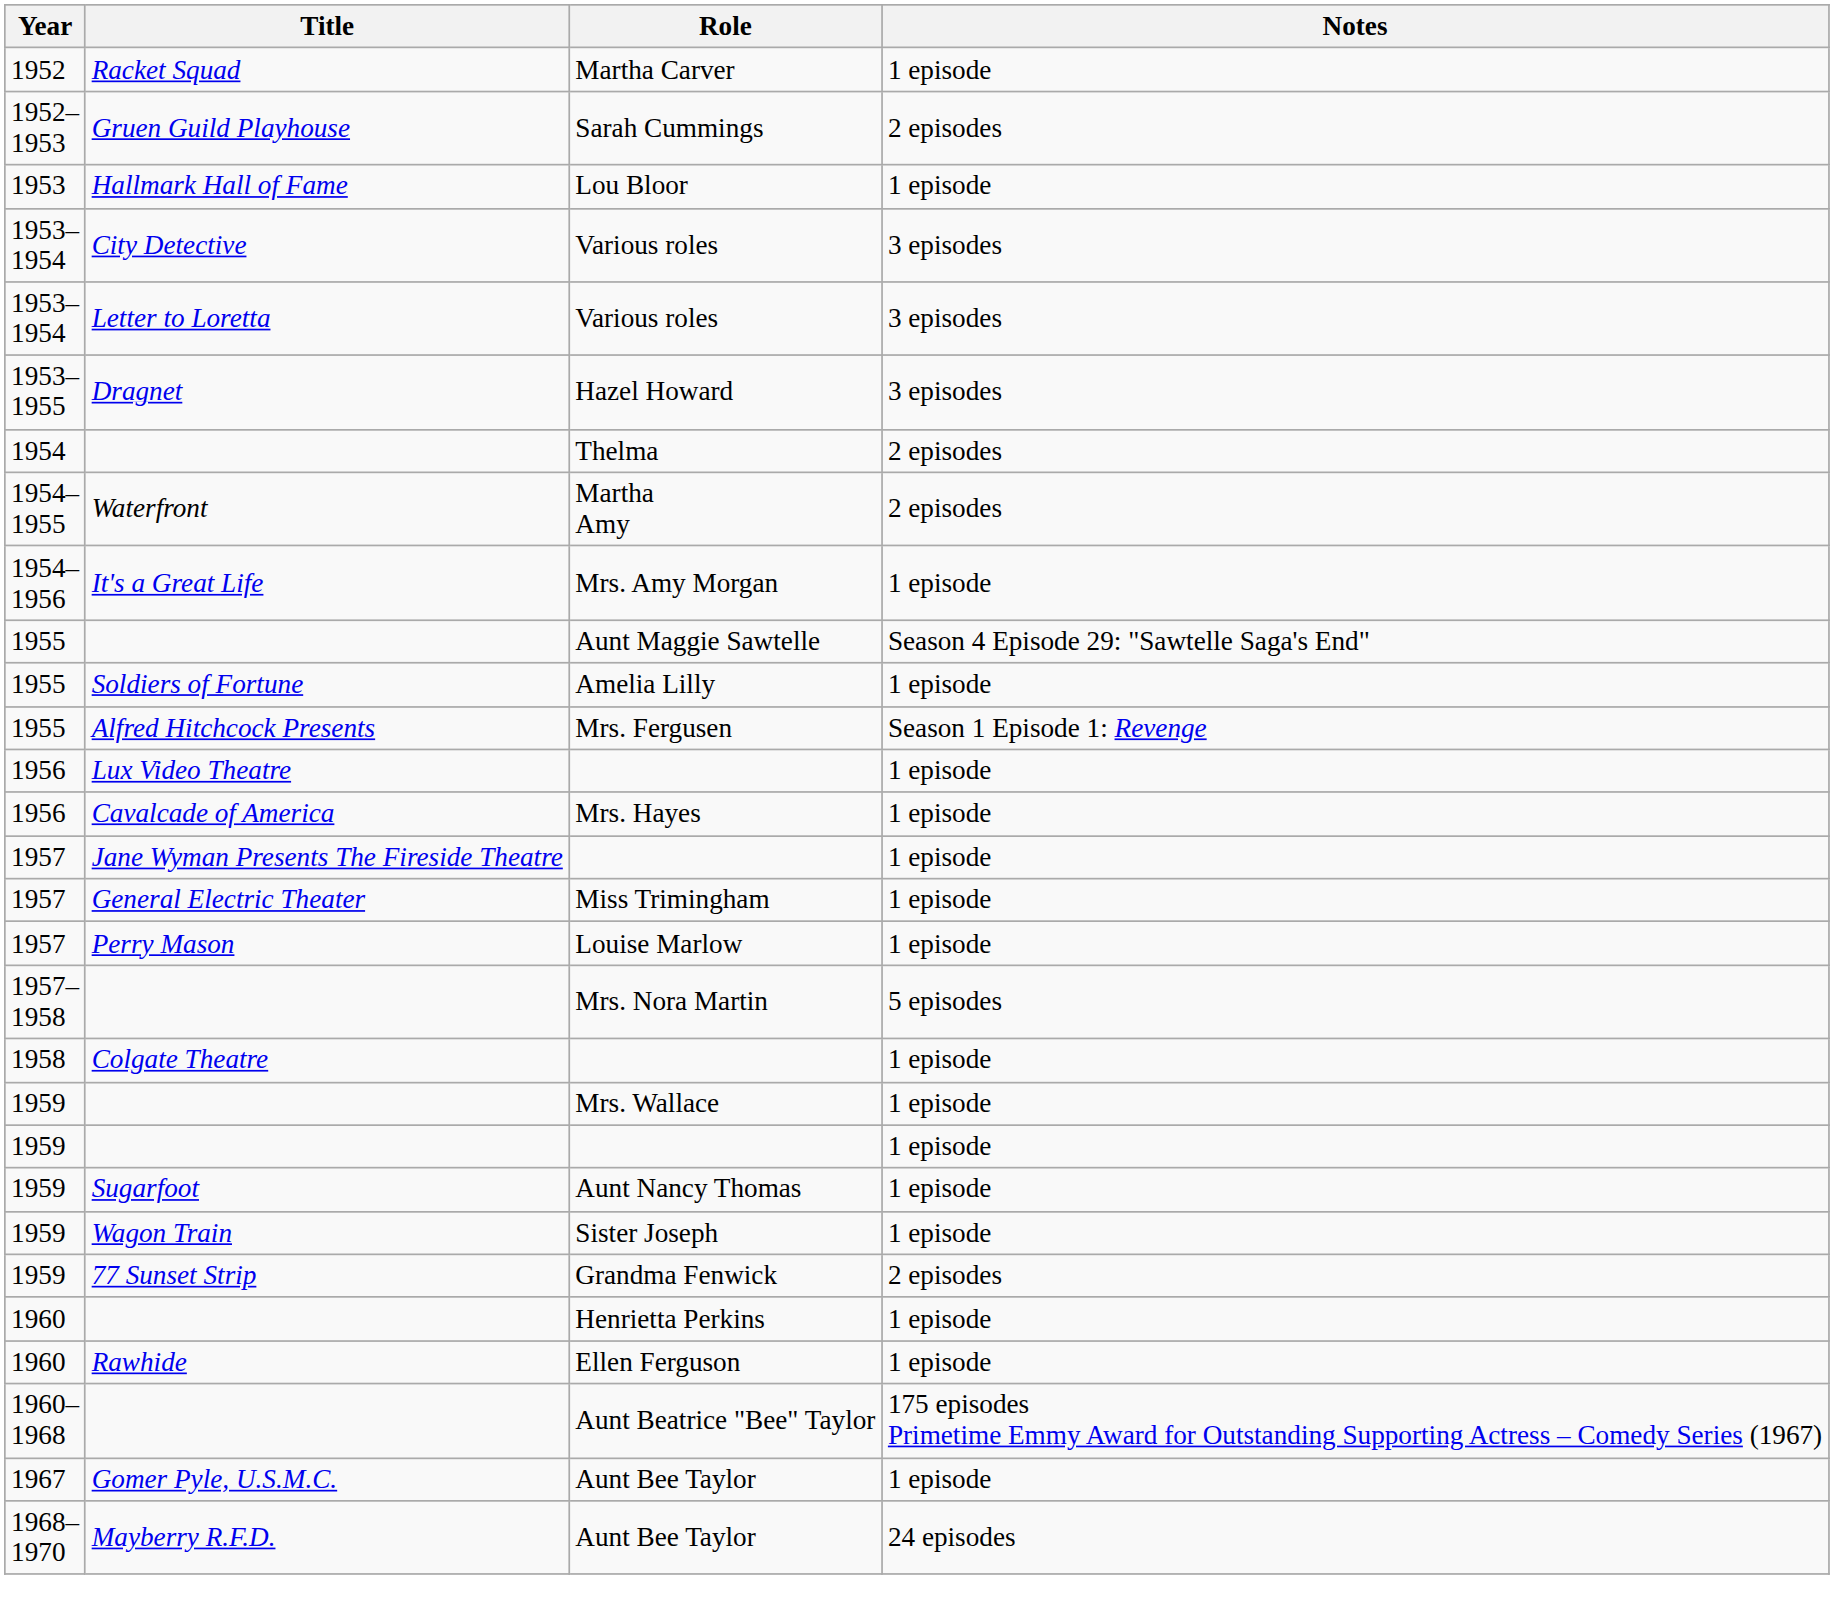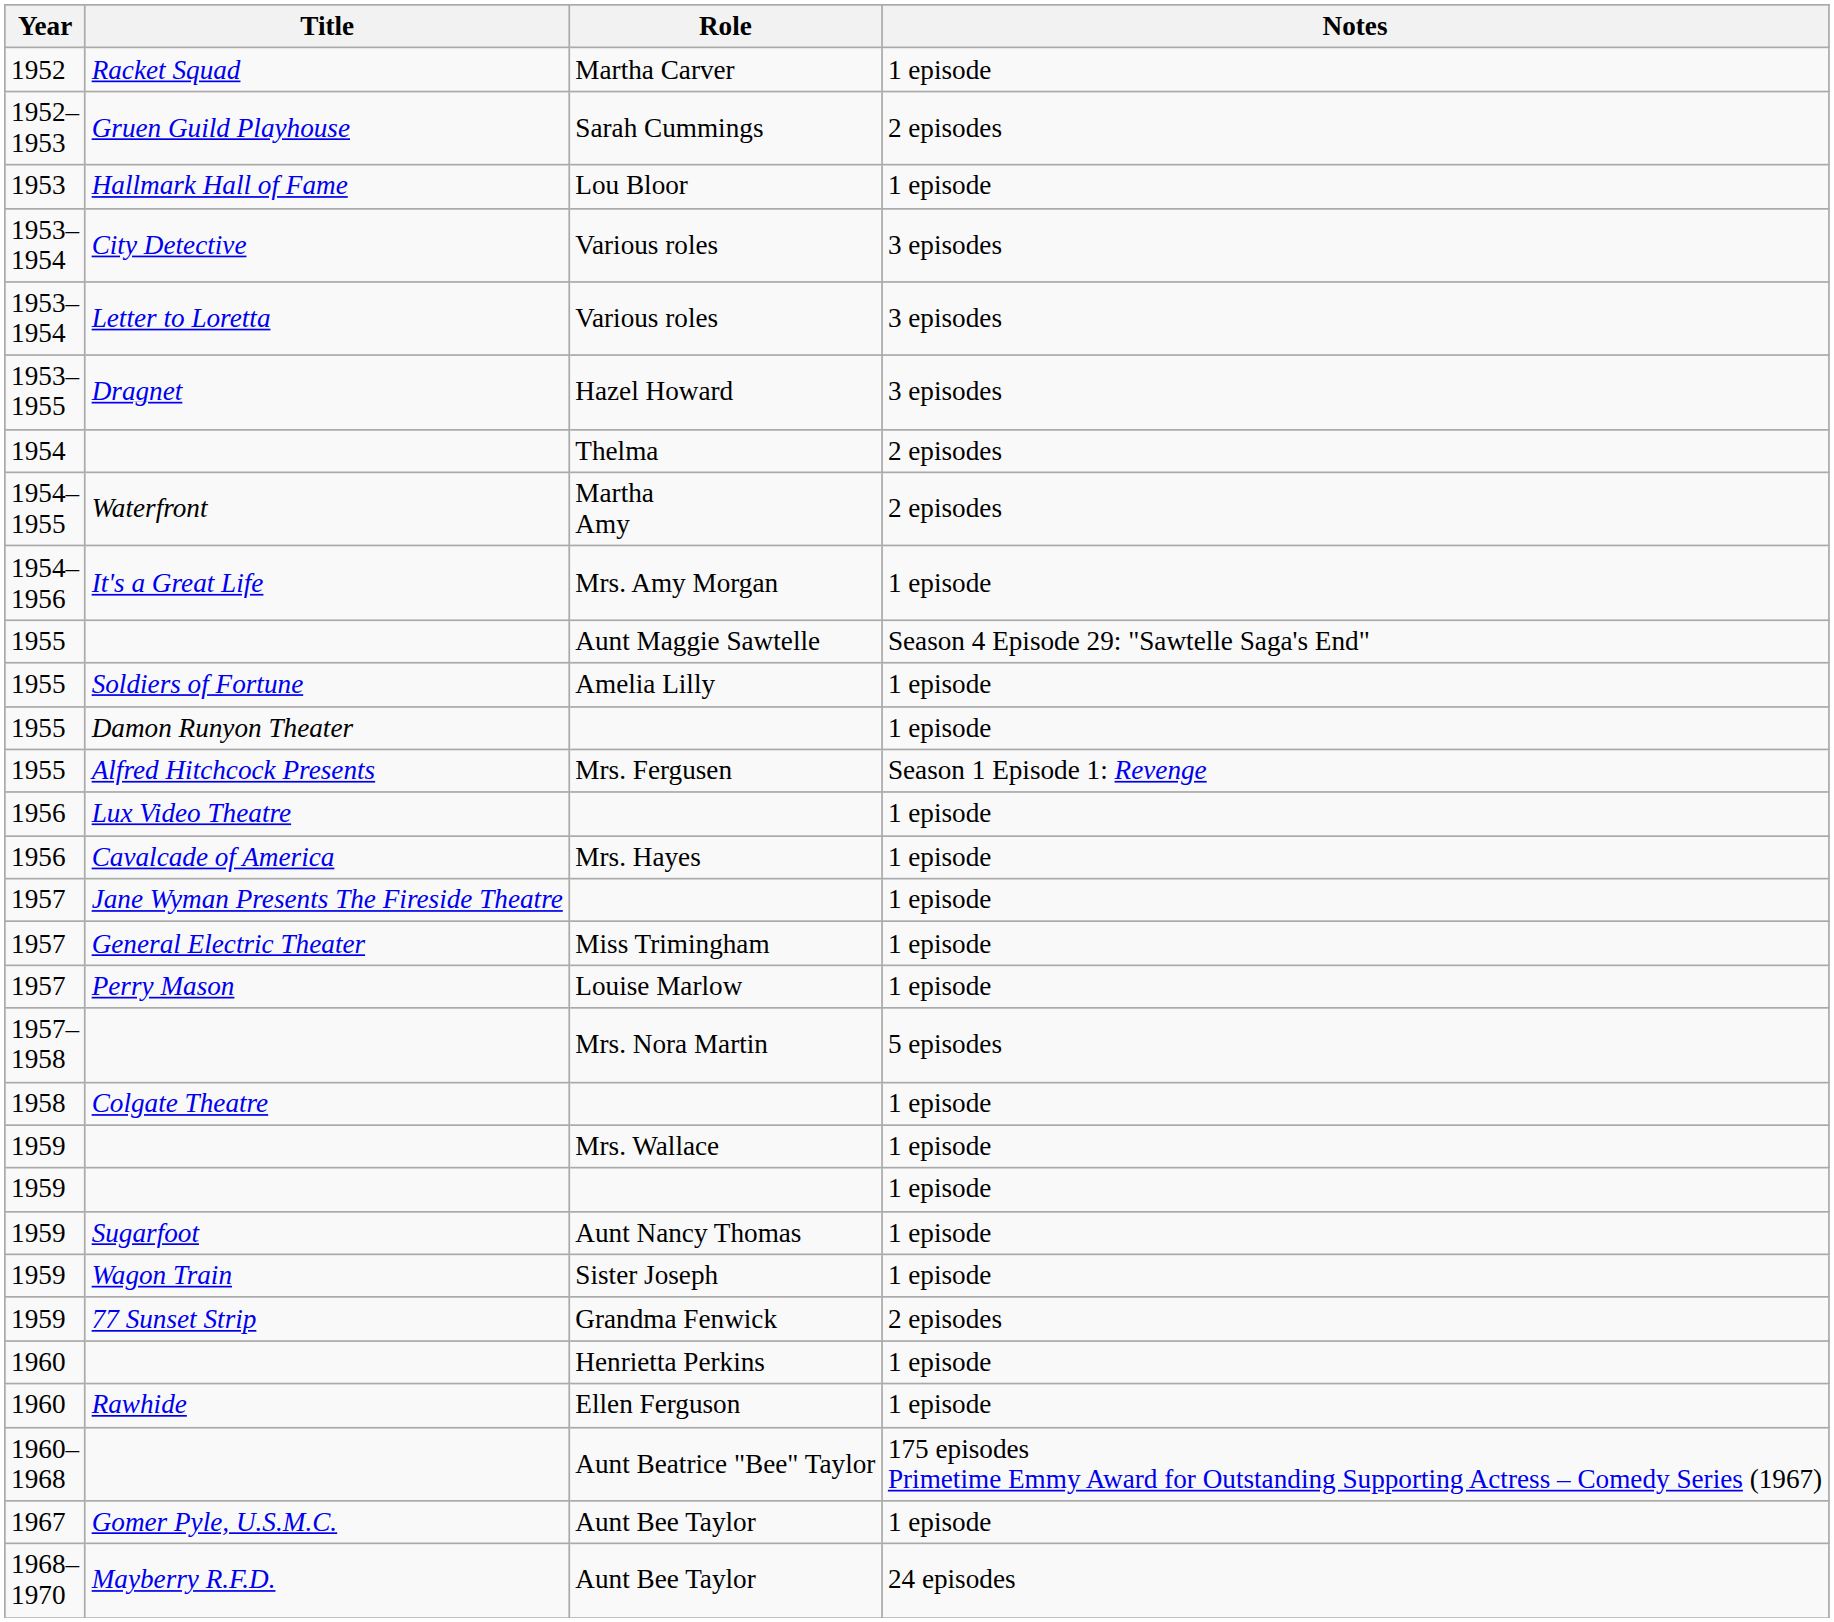+ row: 1955 | Damon Runyon Theater | 1 episode
